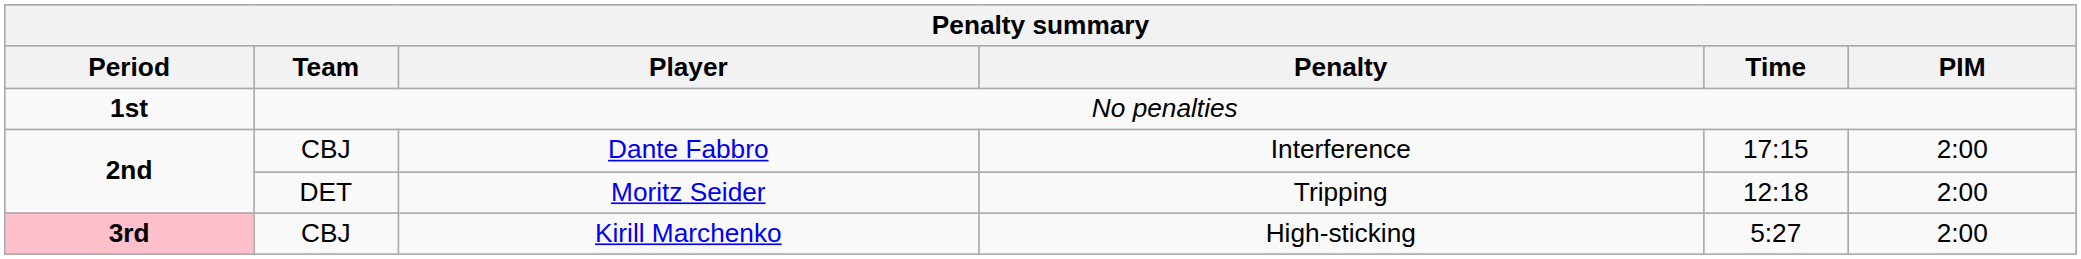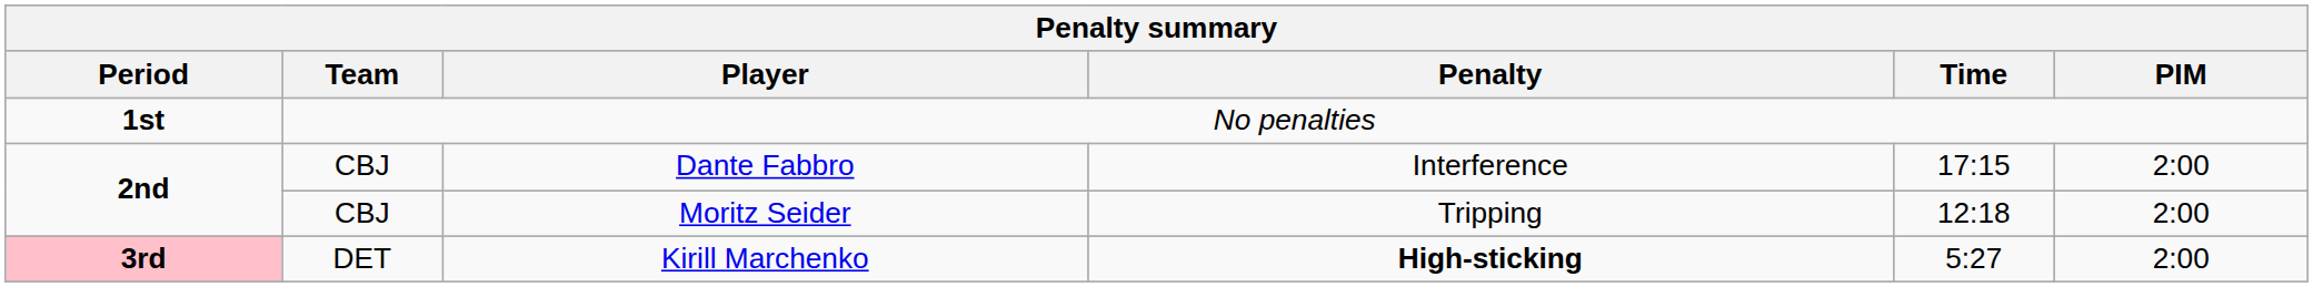Moritz Seider | Team: DET -> CBJ
Kirill Marchenko | Team: CBJ -> DET
Kirill Marchenko | Penalty: normal -> bold
